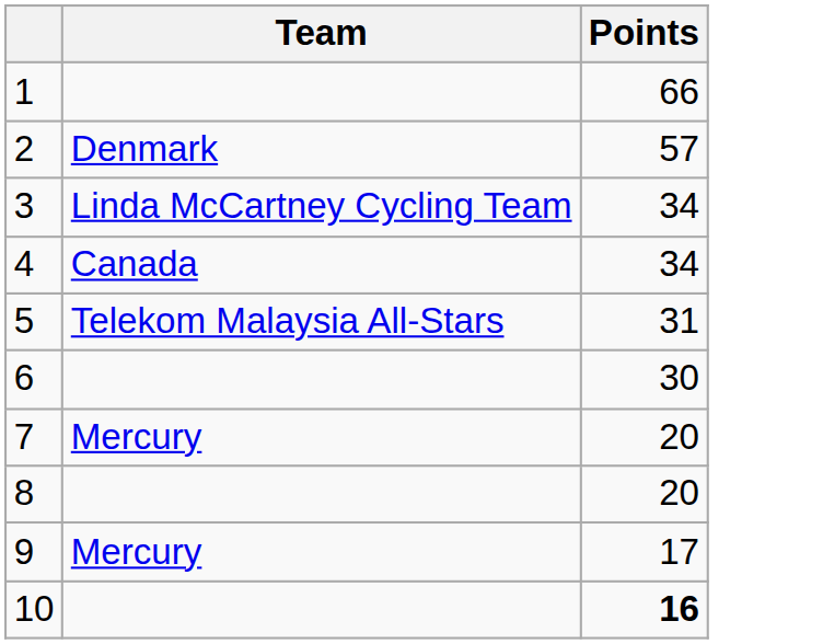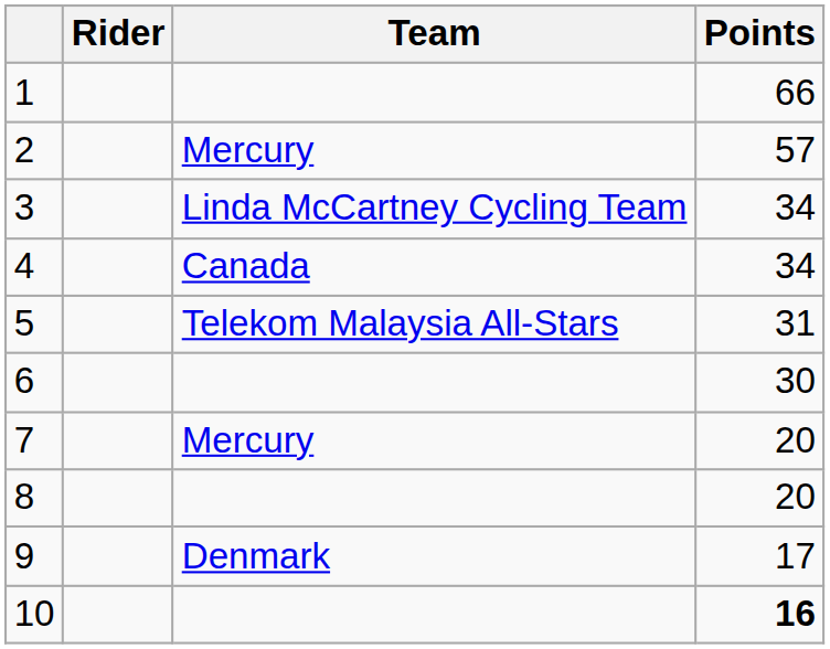+ column: Rider
2 | Team: Denmark -> Mercury
9 | Team: Mercury -> Denmark
